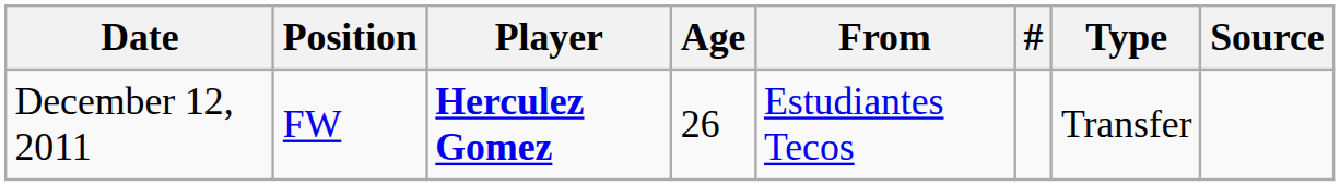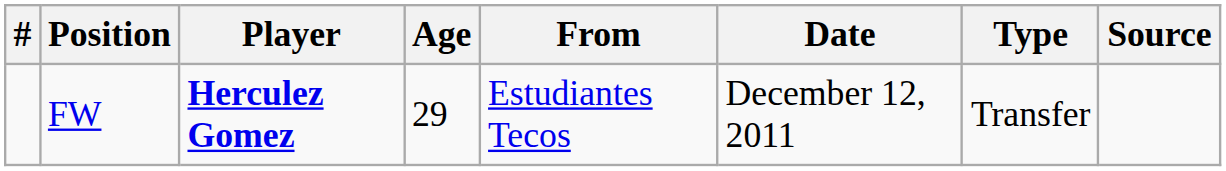columns swapped: # <-> Date
FW | Age: 26 -> 29
